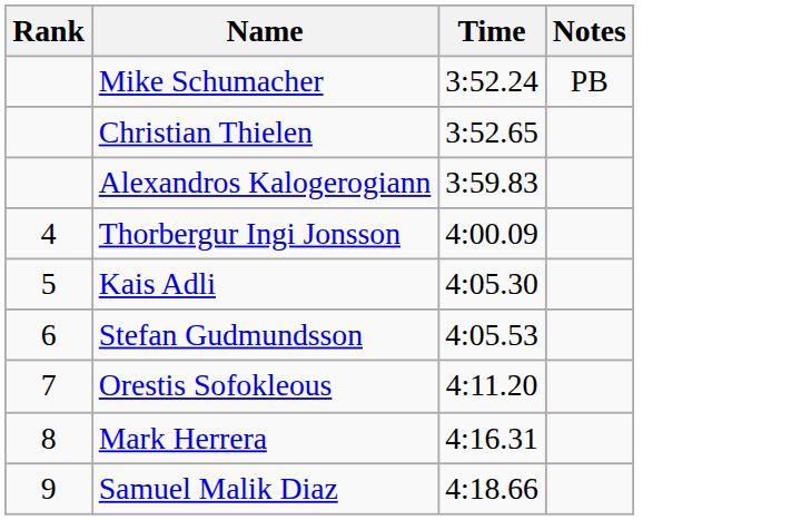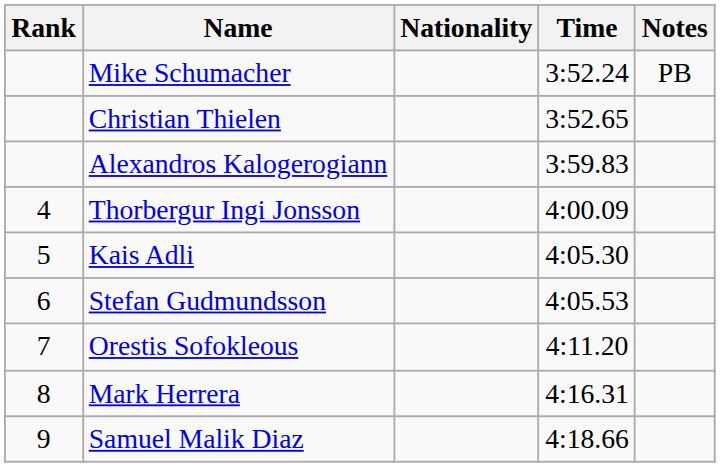+ column: Nationality
